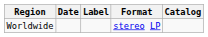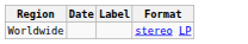- column: Catalog
